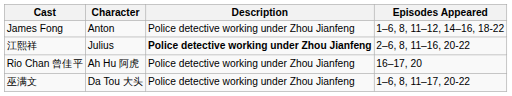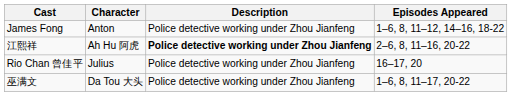江熙祥 | Character: Julius -> Ah Hu 阿虎
Rio Chan 曾佳平 | Character: Ah Hu 阿虎 -> Julius
